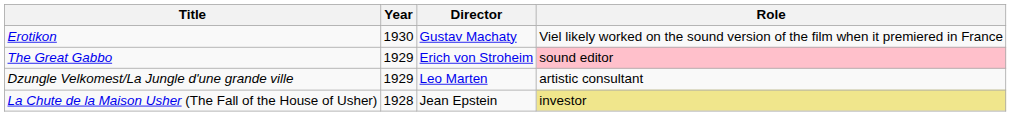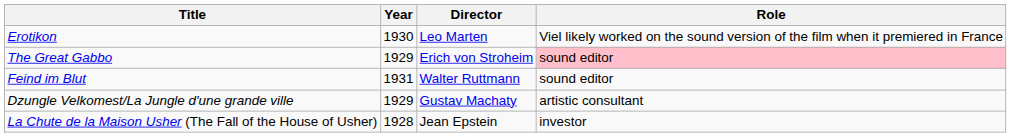Erotikon | Director: Gustav Machaty -> Leo Marten
+ row: Feind im Blut | 1931 | Walter Ruttmann | sound editor
Dzungle Velkomest/La Jungle d'une grande ville | Director: Leo Marten -> Gustav Machaty
La Chute de la Maison Usher (The Fall of the House of Usher) | Role: khaki background -> no background
